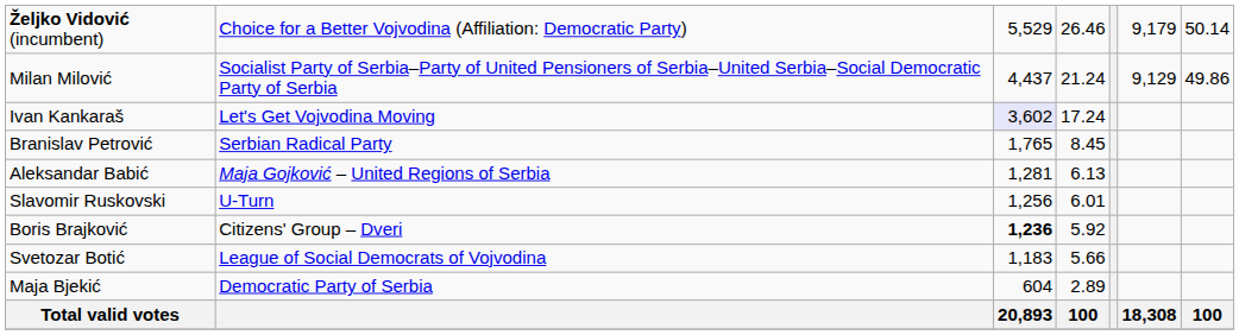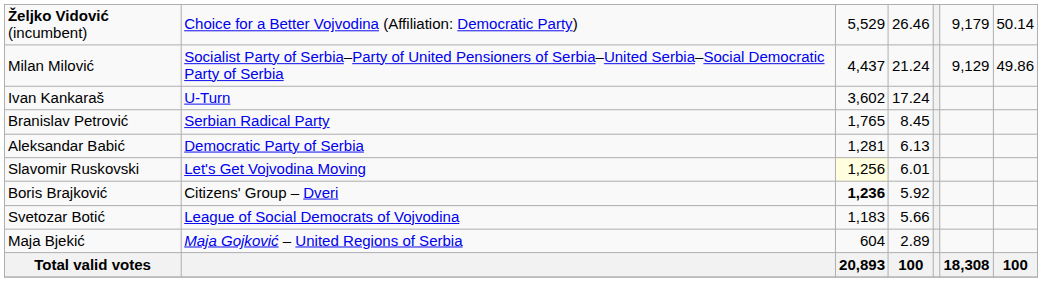Ivan Kankaraš | column 2: Let's Get Vojvodina Moving -> U-Turn
Ivan Kankaraš | column 3: lavender background -> no background
Aleksandar Babić | column 2: Maja Gojković – United Regions of Serbia -> Democratic Party of Serbia
Slavomir Ruskovski | column 2: U-Turn -> Let's Get Vojvodina Moving
Slavomir Ruskovski | column 3: no background -> lightyellow background
Maja Bjekić | column 2: Democratic Party of Serbia -> Maja Gojković – United Regions of Serbia
